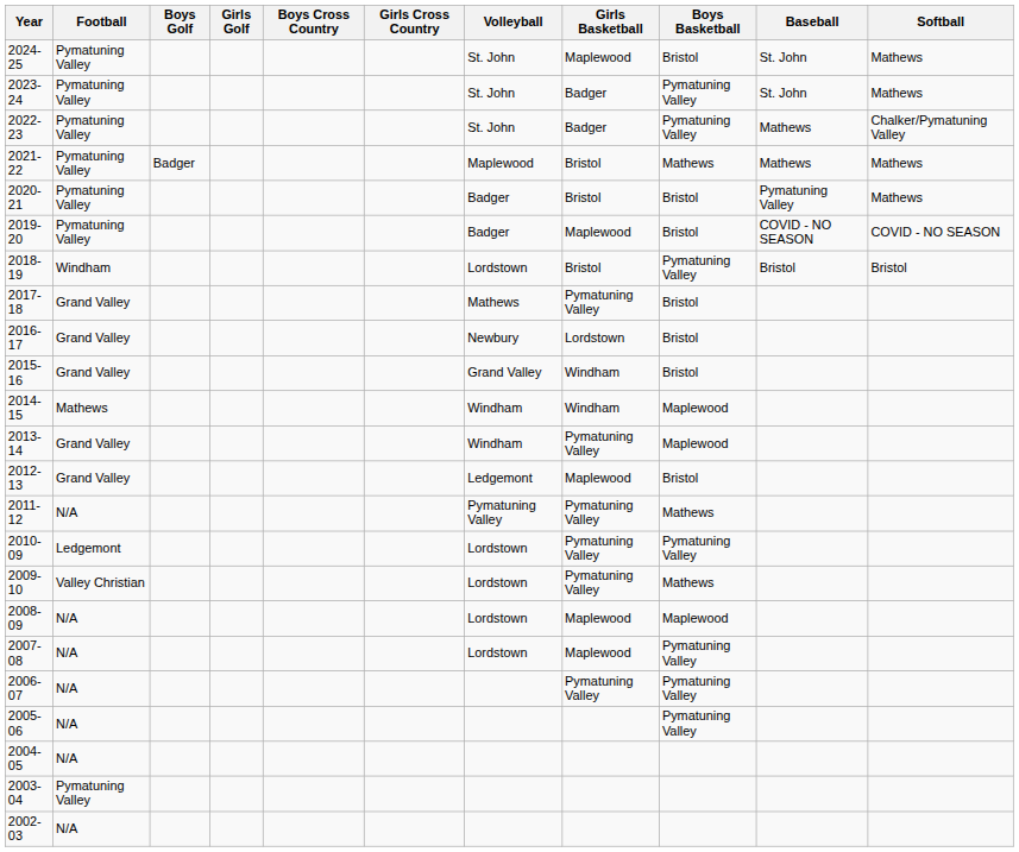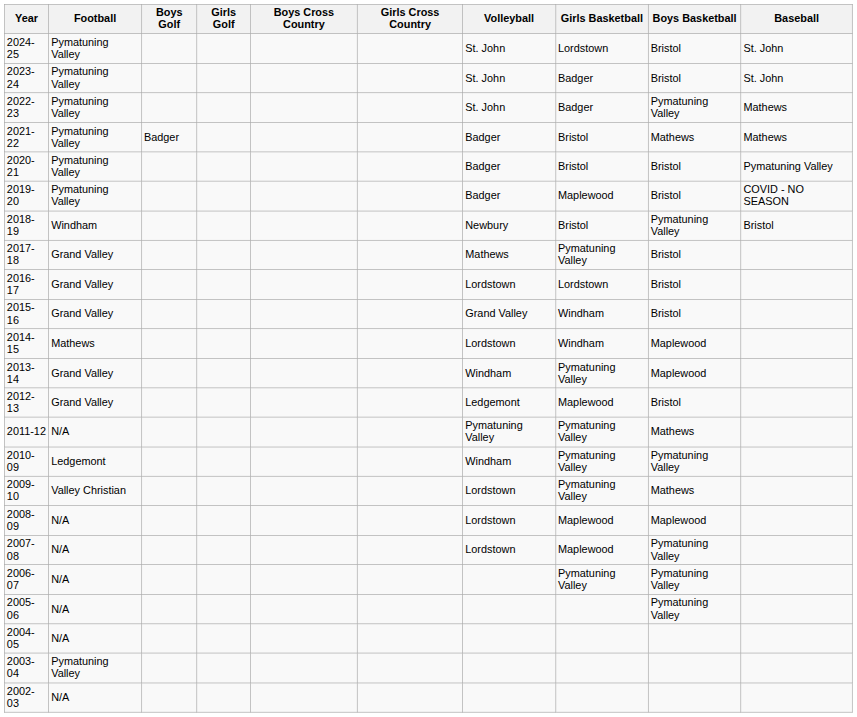- column: Softball | Mathews | Mathews | Chalker/Pymatuning Valley | Mathews | Mathews | COVID - NO SEASON | Bristol
2024-25 | Girls Basketball: Maplewood -> Lordstown
2023-24 | Boys Basketball: Pymatuning Valley -> Bristol
2021-22 | Volleyball: Maplewood -> Badger
2018-19 | Volleyball: Lordstown -> Newbury
2016-17 | Volleyball: Newbury -> Lordstown
2014-15 | Volleyball: Windham -> Lordstown
2010-09 | Volleyball: Lordstown -> Windham
